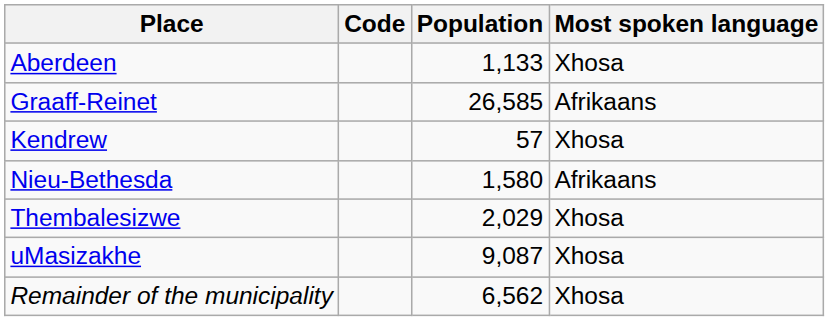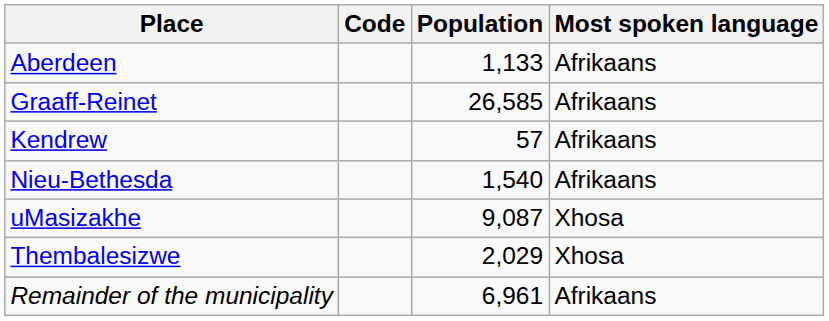Aberdeen | Most spoken language: Xhosa -> Afrikaans
Kendrew | Most spoken language: Xhosa -> Afrikaans
Nieu-Bethesda | Population: 1,580 -> 1,540
rows swapped: Thembalesizwe <-> uMasizakhe
Remainder of the municipality | Population: 6,562 -> 6,961
Remainder of the municipality | Most spoken language: Xhosa -> Afrikaans
